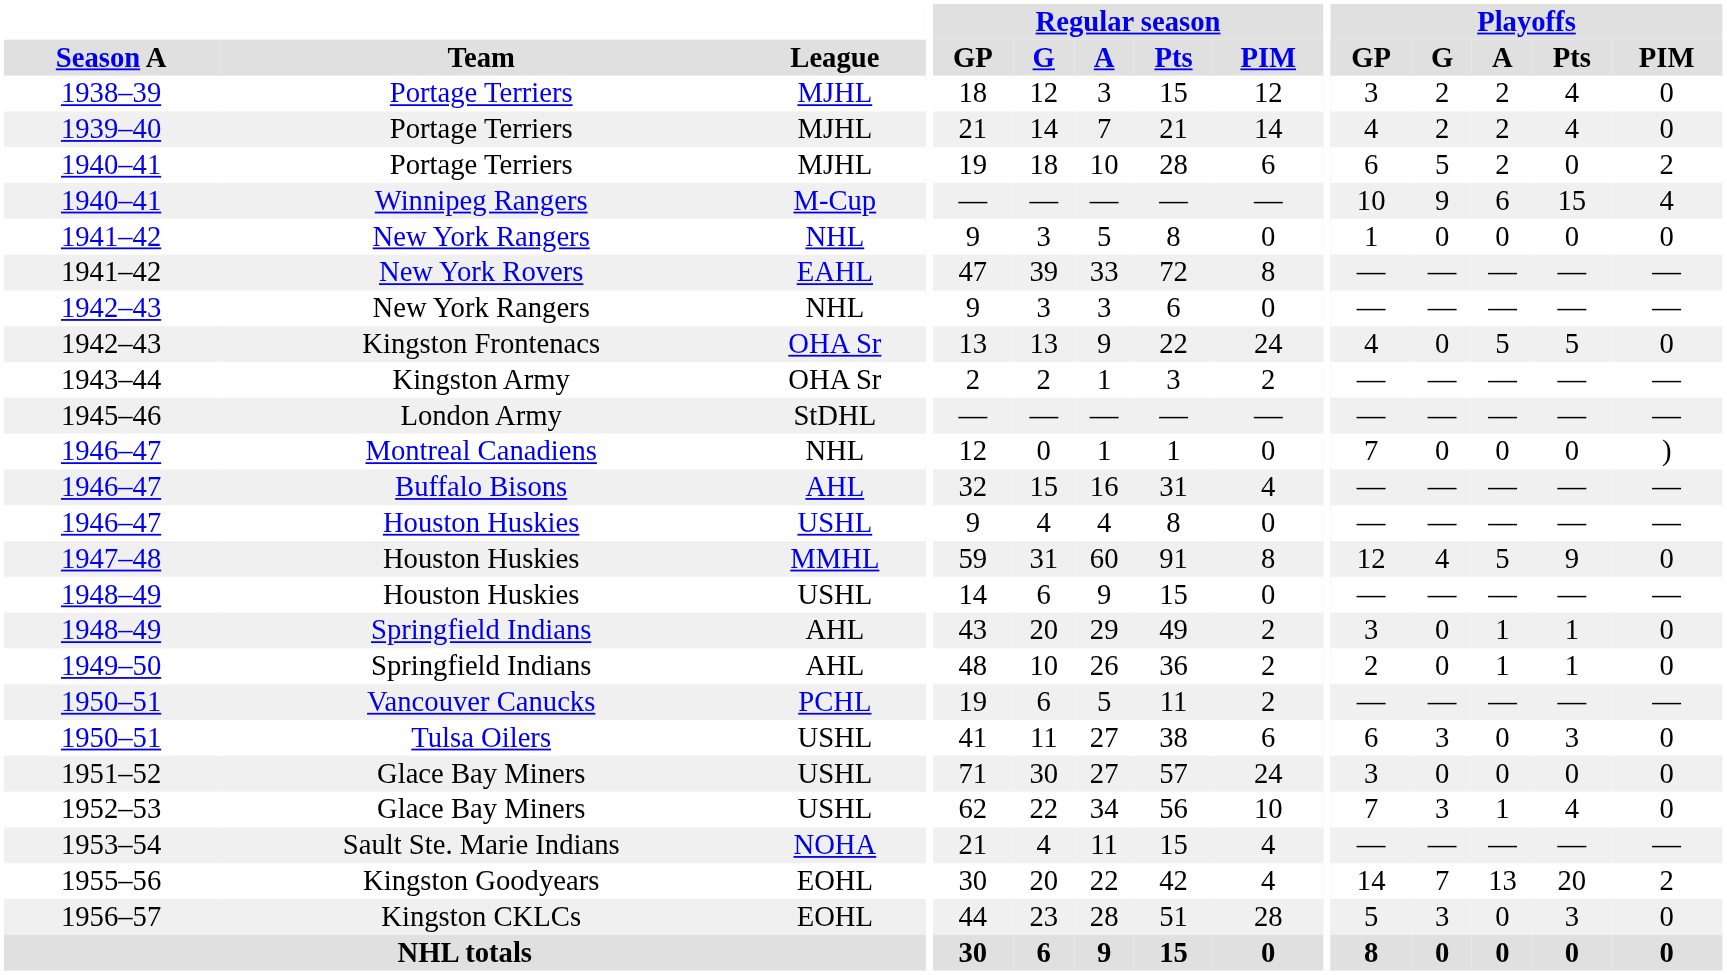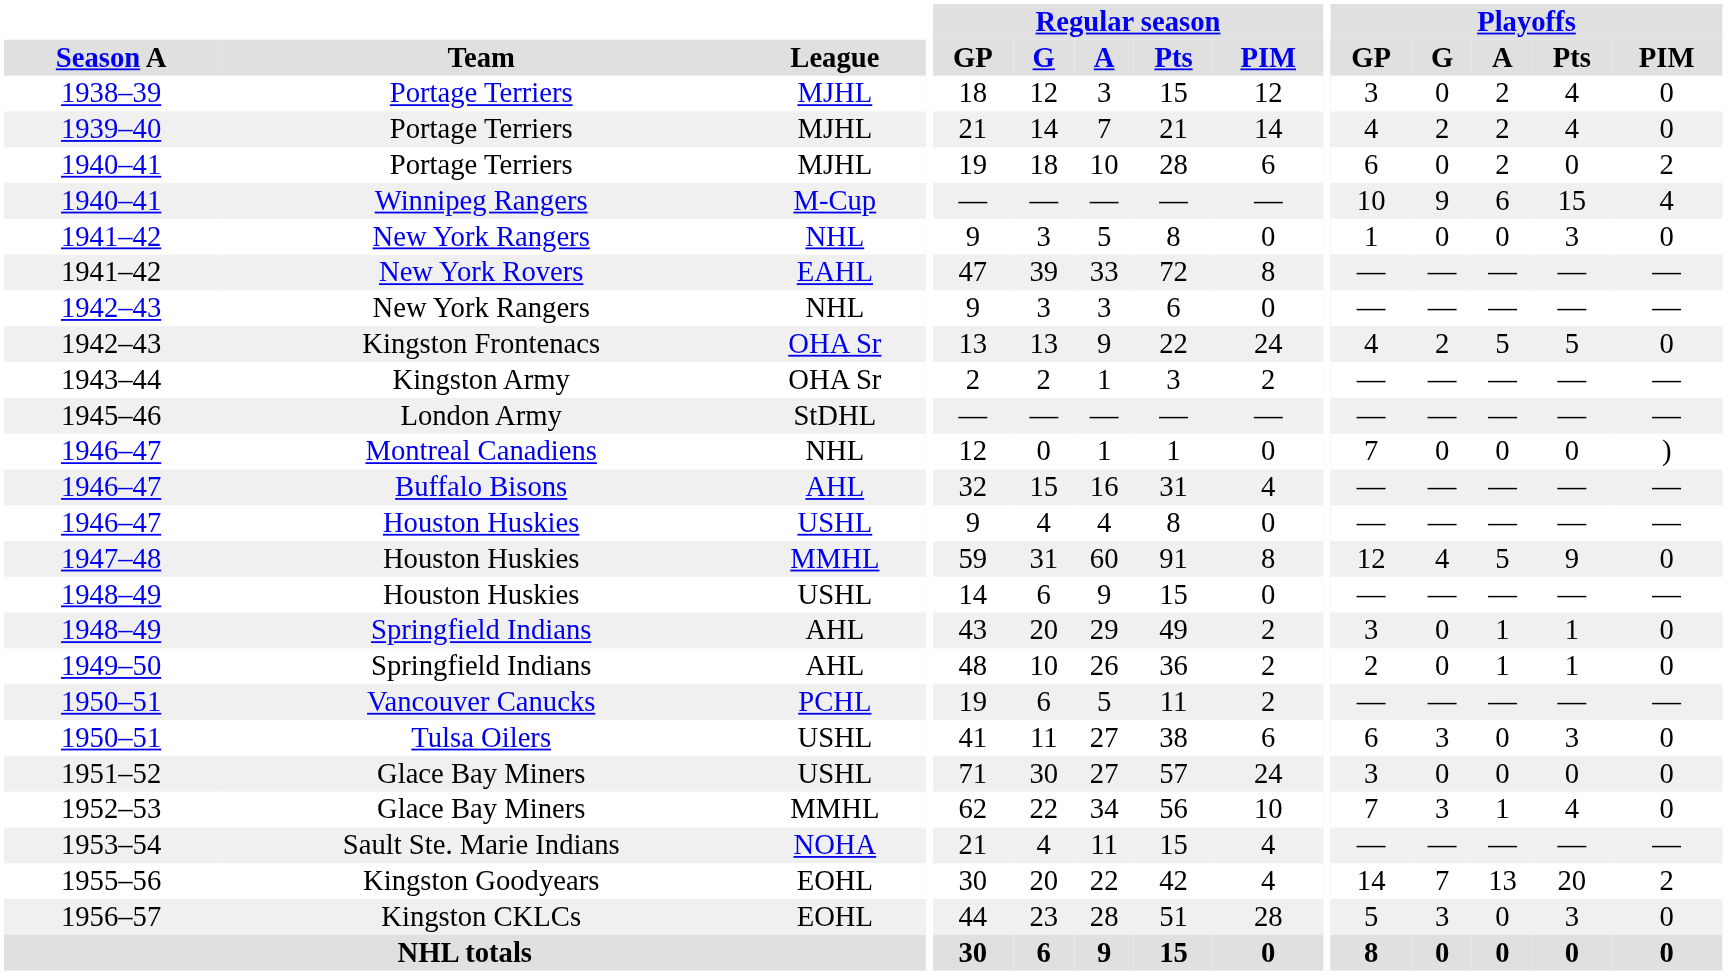1938–39 | Playoffs / G: 2 -> 0
1940–41 / Portage Terriers | Playoffs / G: 5 -> 0
1941–42 / New York Rangers | Playoffs / Pts: 0 -> 3
1942–43 / Kingston Frontenacs | Playoffs / G: 0 -> 2
1952–53 | League: USHL -> MMHL
